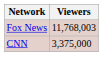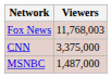+ row: MSNBC | 1,487,000
